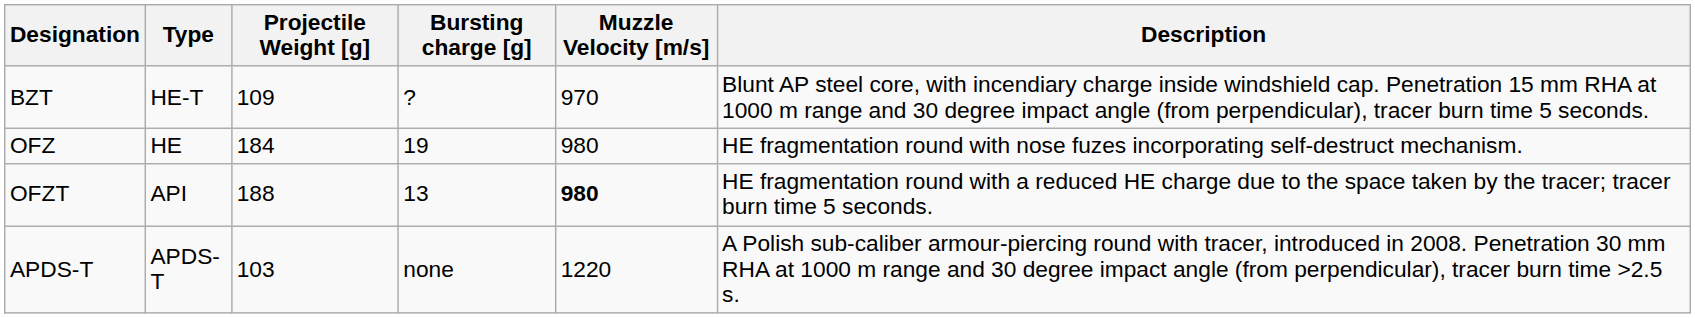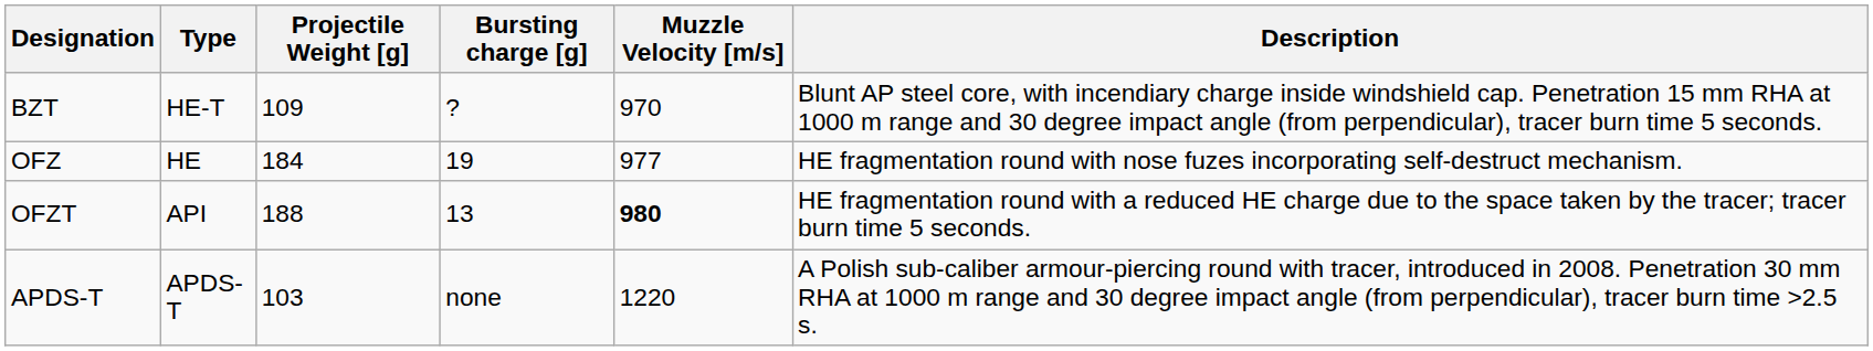OFZ | Muzzle Velocity [m/s]: 980 -> 977
